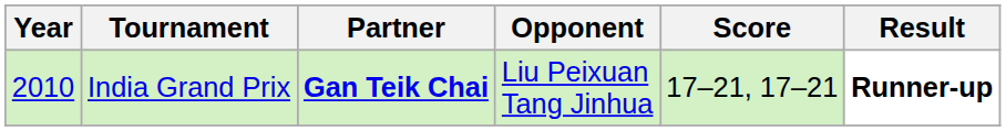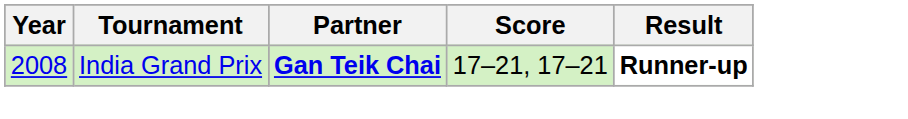- column: Opponent | Liu Peixuan Tang Jinhua
India Grand Prix | Year: 2010 -> 2008
